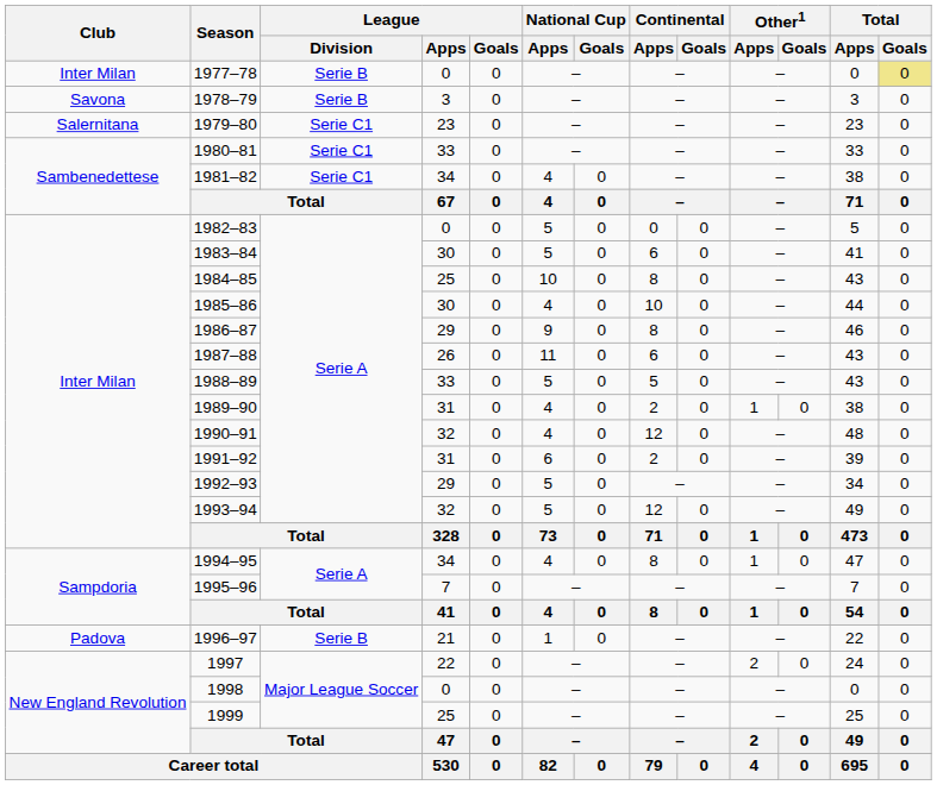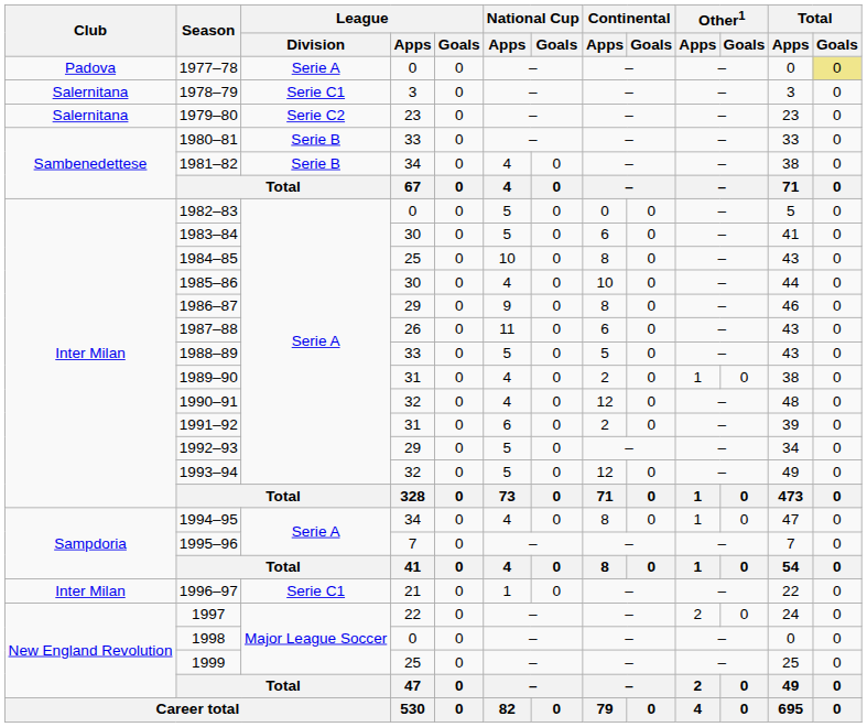1977–78 | Club: Inter Milan -> Padova
1977–78 | League / Division: Serie B -> Serie A
1978–79 | Club: Savona -> Salernitana
1978–79 | League / Division: Serie B -> Serie C1
1979–80 | League / Division: Serie C1 -> Serie C2
1980–81 | League / Division: Serie C1 -> Serie B
1981–82 | League / Division: Serie C1 -> Serie B
1996–97 | Club: Padova -> Inter Milan
1996–97 | League / Division: Serie B -> Serie C1
